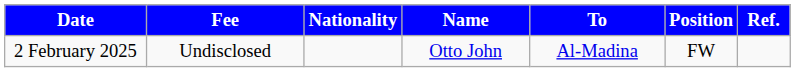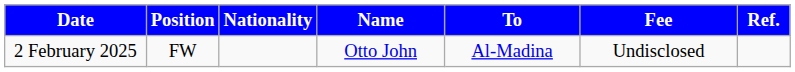columns swapped: Position <-> Fee
